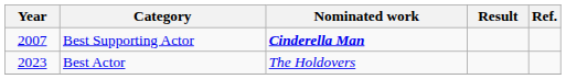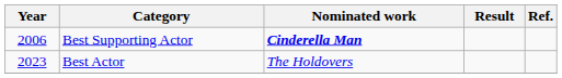Best Supporting Actor | Year: 2007 -> 2006
